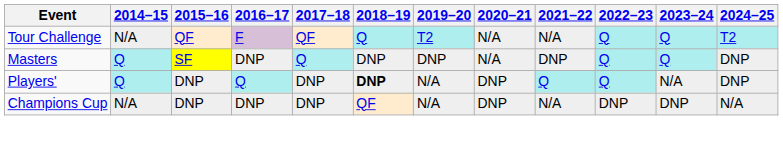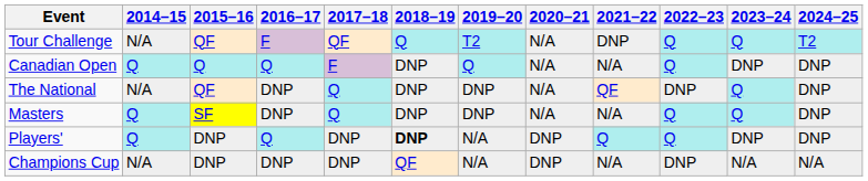Tour Challenge | 2021–22: N/A -> DNP
+ row: Canadian Open | Q | Q | Q | F | DNP | Q | N/A | N/A | Q | DNP | DNP
+ row: The National | N/A | QF | DNP | Q | DNP | DNP | N/A | QF | DNP | Q | DNP
Masters | 2021–22: DNP -> N/A
Players' | 2023–24: N/A -> DNP
Champions Cup | 2023–24: DNP -> N/A
